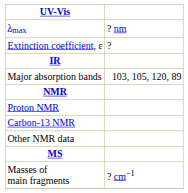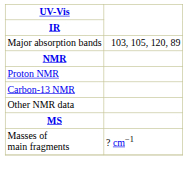- row: λmax | ? nm
- row: Extinction coefficient, ε | ?
